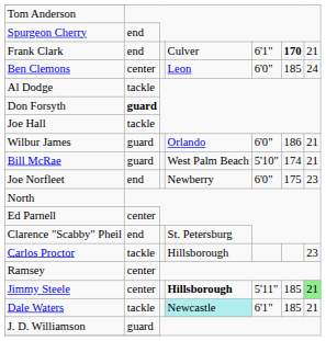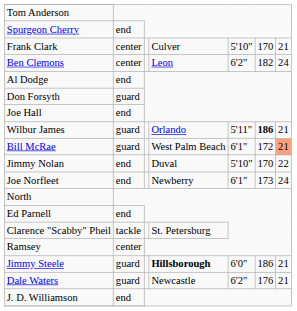Frank Clark | column 2: end -> center
Frank Clark | column 5: 6'1" -> 5'10"
Frank Clark | column 6: bold -> normal
Ben Clemons | column 5: 6'0" -> 6'2"
Ben Clemons | column 6: 185 -> 182
Al Dodge | column 2: tackle -> end
Don Forsyth | column 2: bold -> normal
Joe Hall | column 2: tackle -> end
Wilbur James | column 5: 6'0" -> 5'11"
Wilbur James | column 6: normal -> bold
Bill McRae | column 5: 5'10" -> 6'1"
Bill McRae | column 6: 174 -> 172
Bill McRae | column 7: no background -> lightsalmon background
+ row: Jimmy Nolan | end | Duval | 5'10" | 170 | 22
Joe Norfleet | column 5: 6'0" -> 6'1"
Joe Norfleet | column 6: 175 -> 173
Joe Norfleet | column 7: 23 -> 24
Ed Parnell | column 2: center -> end
Clarence "Scabby" Pheil | column 2: end -> tackle
- row: Carlos Proctor | tackle | Hillsborough | 23
Jimmy Steele | column 2: center -> guard
Jimmy Steele | column 5: 5'11" -> 6'0"
Jimmy Steele | column 6: 185 -> 186
Jimmy Steele | column 7: lightgreen background -> no background
Dale Waters | column 2: tackle -> guard
Dale Waters | column 4: paleturquoise background -> no background
Dale Waters | column 5: 6'1" -> 6'2"
Dale Waters | column 6: 185 -> 176
J. D. Williamson | column 2: guard -> end
